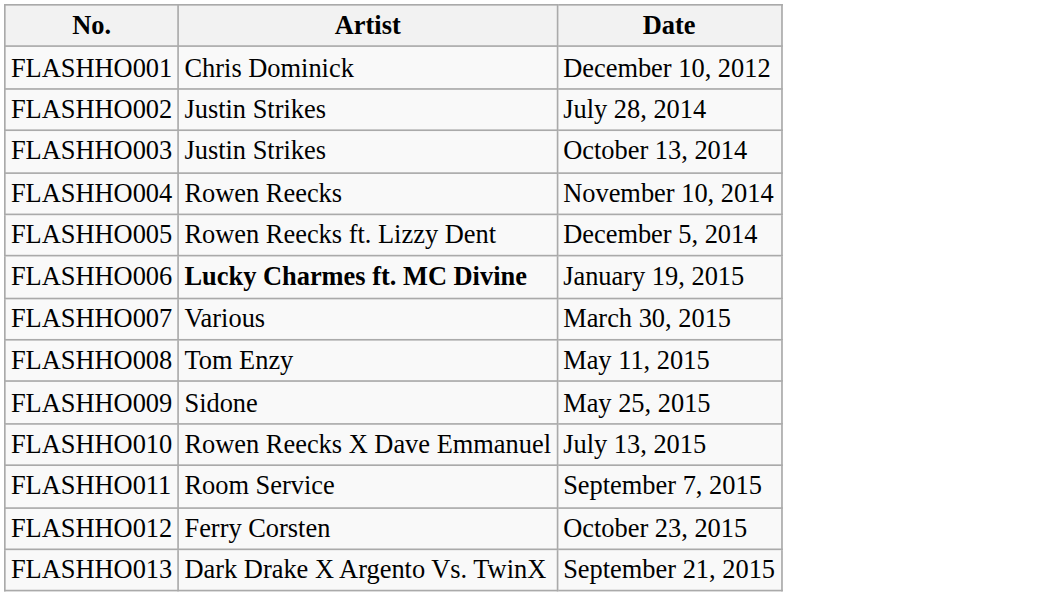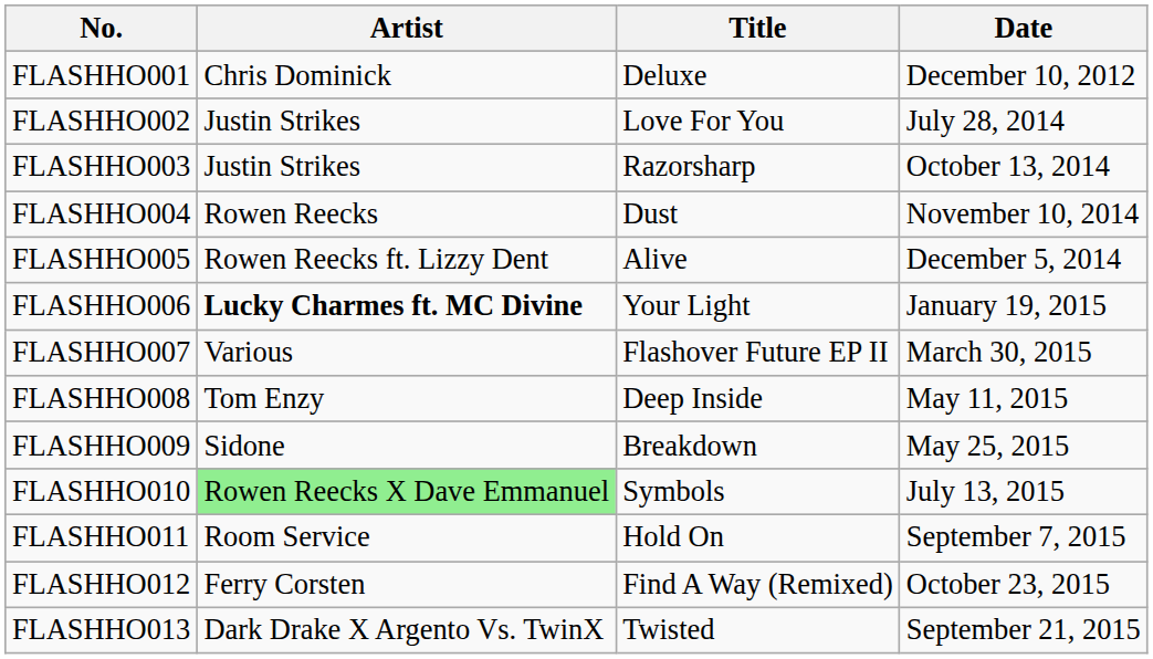+ column: Title | Deluxe | Love For You | Razorsharp | Dust | Alive | Your Light | Flashover Future EP II | Deep Inside | Breakdown | Symbols | Hold On | Find A Way (Remixed) | Twisted
FLASHHO010 | Artist: no background -> lightgreen background
